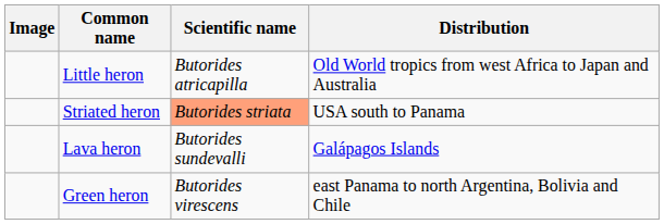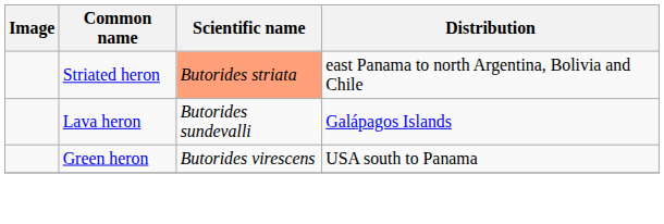- row: Little heron | Butorides atricapilla | Old World tropics from west Africa to Japan and Australia
Striated heron | Distribution: USA south to Panama -> east Panama to north Argentina, Bolivia and Chile
Green heron | Distribution: east Panama to north Argentina, Bolivia and Chile -> USA south to Panama
